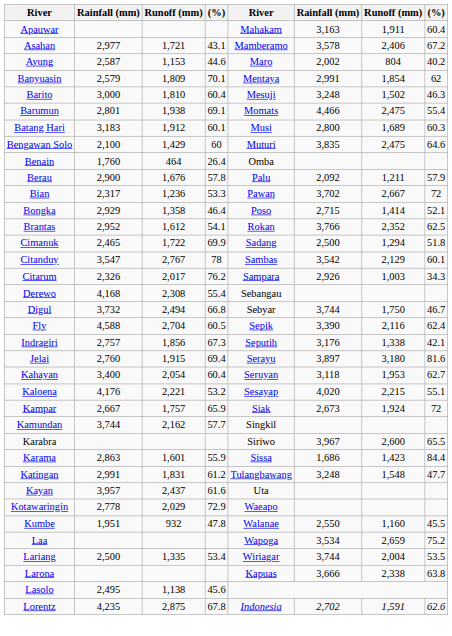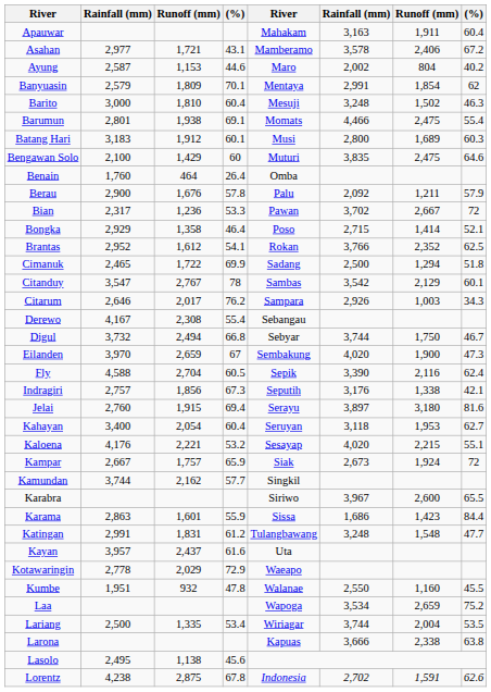Citarum | column 2: 2,326 -> 2,646
Derewo | column 2: 4,168 -> 4,167
+ row: Eilanden | 3,970 | 2,659 | 67 | Sembakung | 4,020 | 1,900 | 47.3
Lorentz | column 2: 4,235 -> 4,238
